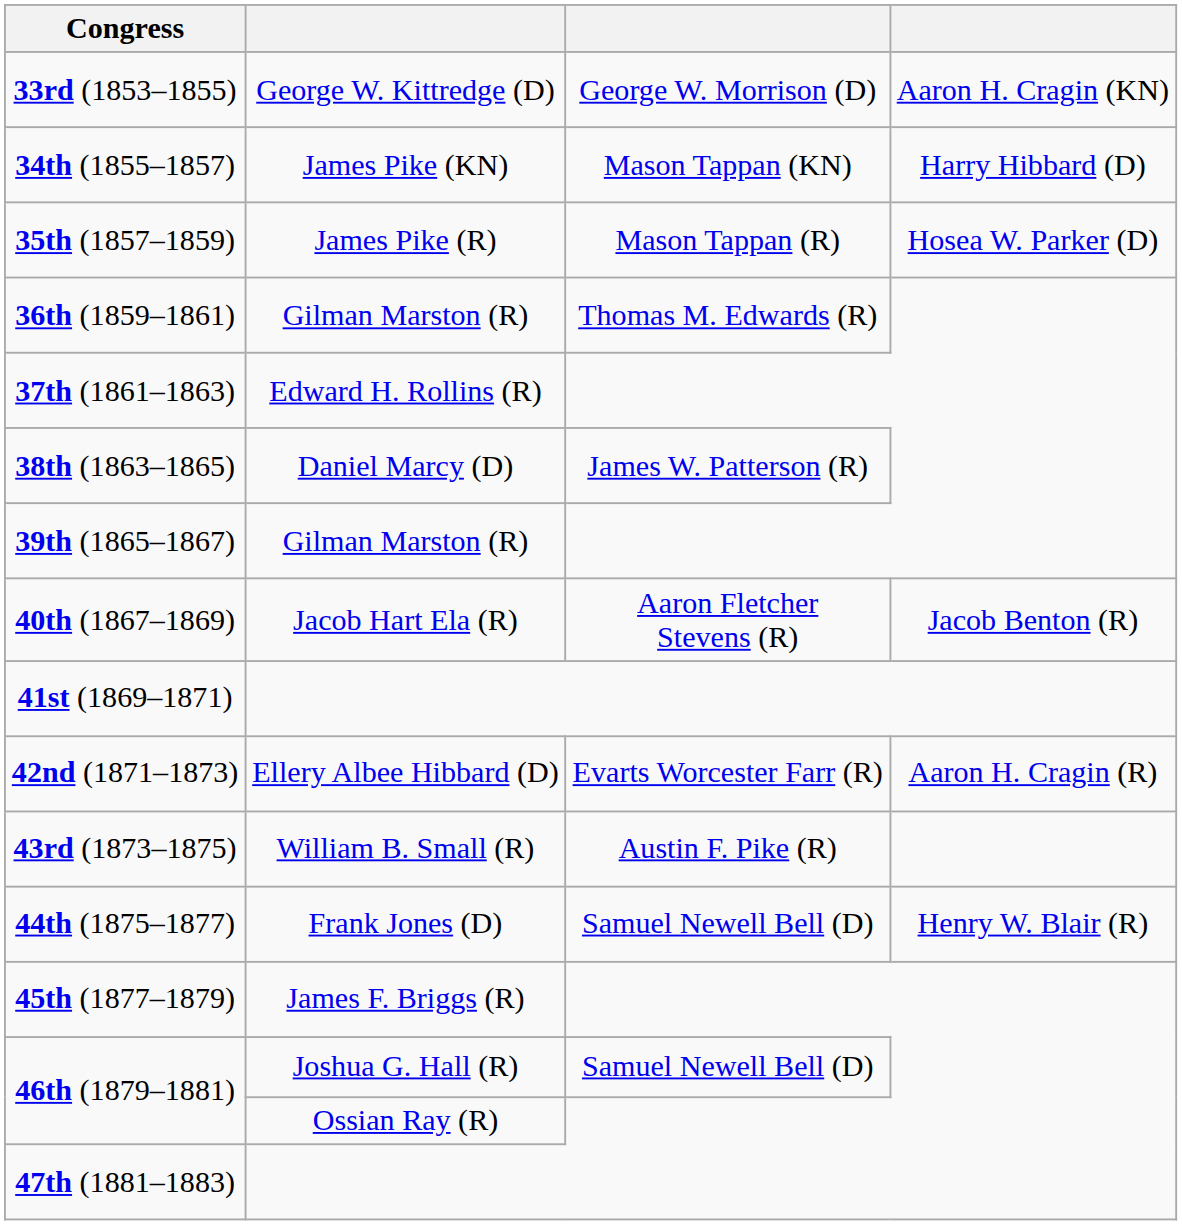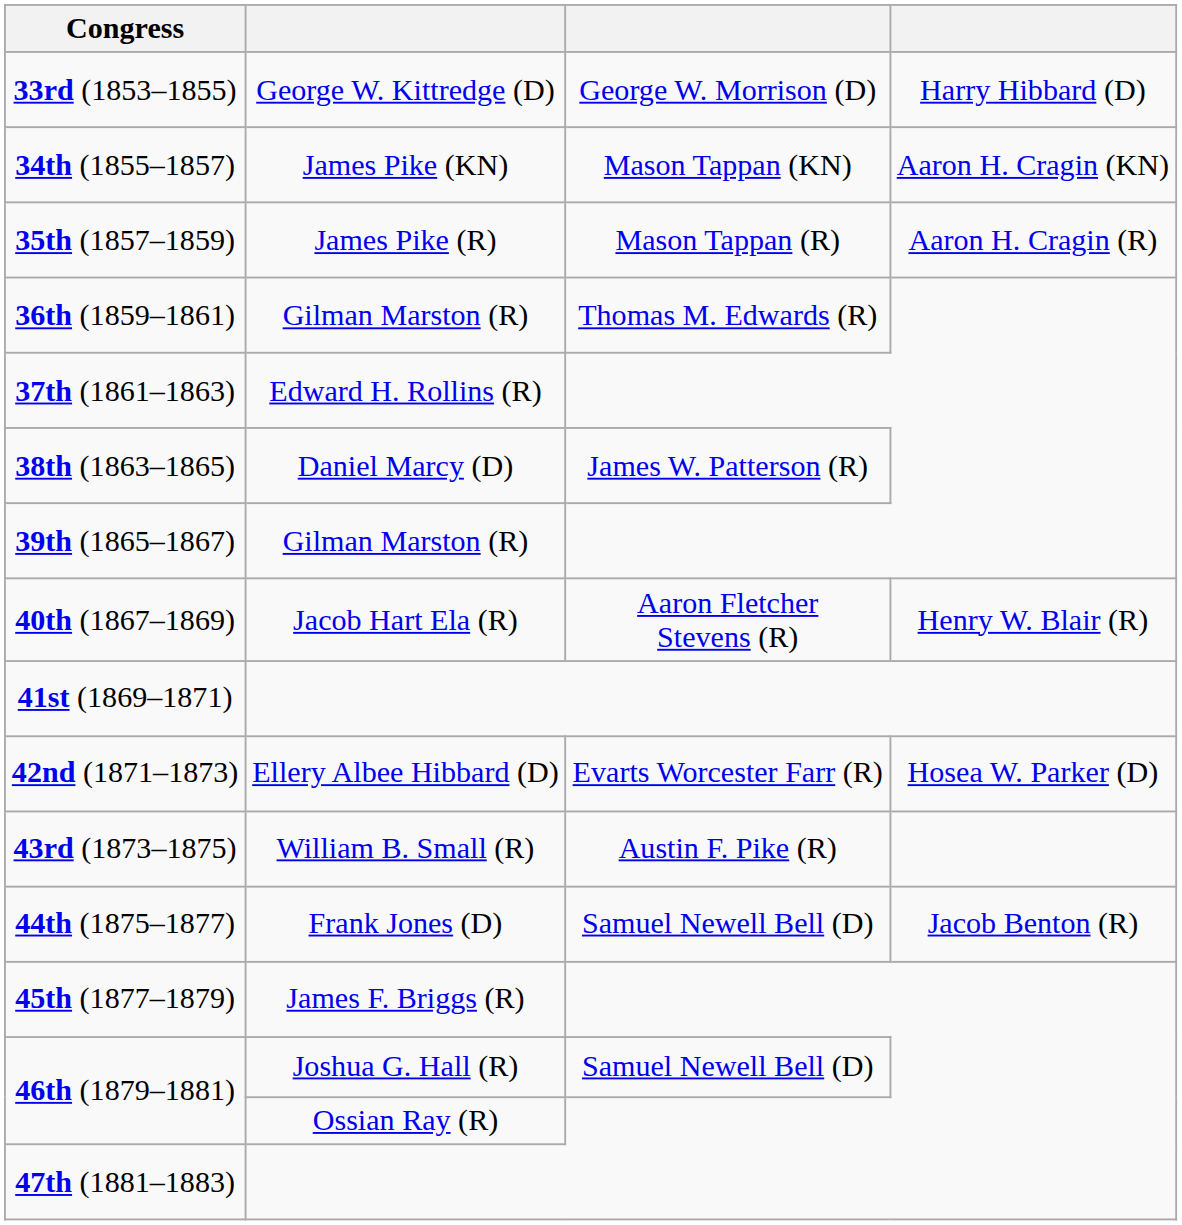33rd (1853–1855) | column 4: Aaron H. Cragin (KN) -> Harry Hibbard (D)
34th (1855–1857) | column 4: Harry Hibbard (D) -> Aaron H. Cragin (KN)
35th (1857–1859) | column 4: Hosea W. Parker (D) -> Aaron H. Cragin (R)
40th (1867–1869) | column 4: Jacob Benton (R) -> Henry W. Blair (R)
42nd (1871–1873) | column 4: Aaron H. Cragin (R) -> Hosea W. Parker (D)
44th (1875–1877) | column 4: Henry W. Blair (R) -> Jacob Benton (R)
